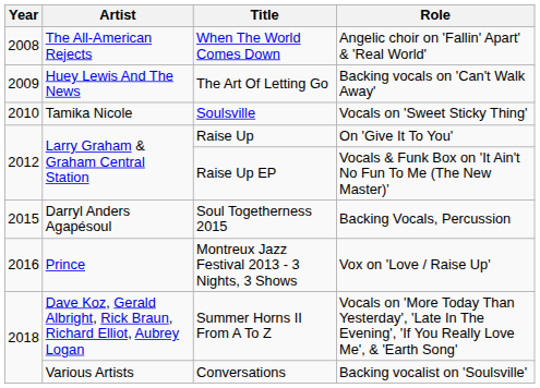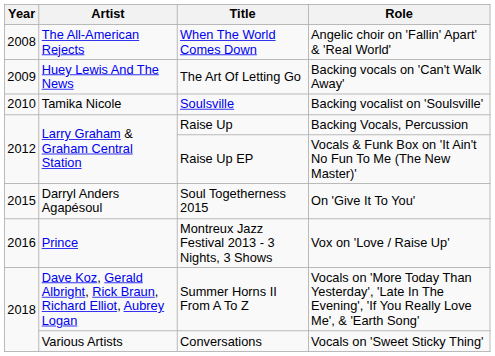Soulsville | Role: Vocals on 'Sweet Sticky Thing' -> Backing vocalist on 'Soulsville'
Raise Up | Role: On 'Give It To You' -> Backing Vocals, Percussion
Soul Togetherness 2015 | Role: Backing Vocals, Percussion -> On 'Give It To You'
Conversations | Role: Backing vocalist on 'Soulsville' -> Vocals on 'Sweet Sticky Thing'
